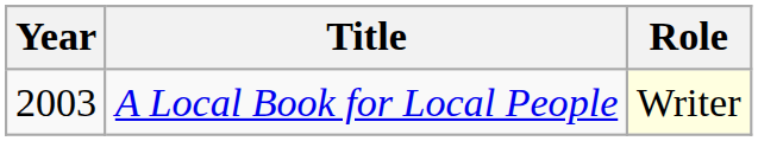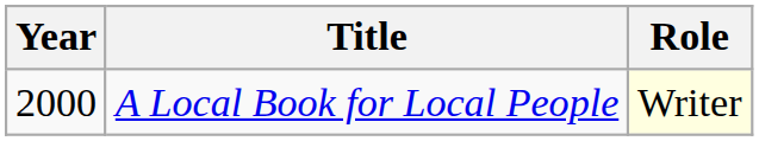A Local Book for Local People | Year: 2003 -> 2000
